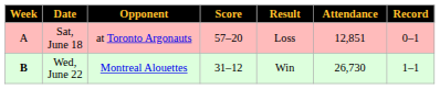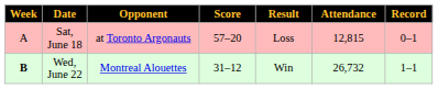Sat, June 18 | Attendance: 12,851 -> 12,815
Wed, June 22 | Attendance: 26,730 -> 26,732
